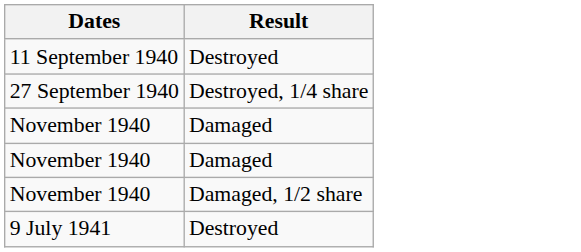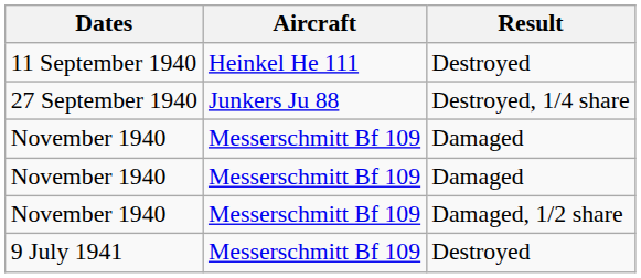+ column: Aircraft | Heinkel He 111 | Junkers Ju 88 | Messerschmitt Bf 109 | Messerschmitt Bf 109 | Messerschmitt Bf 109 | Messerschmitt Bf 109
